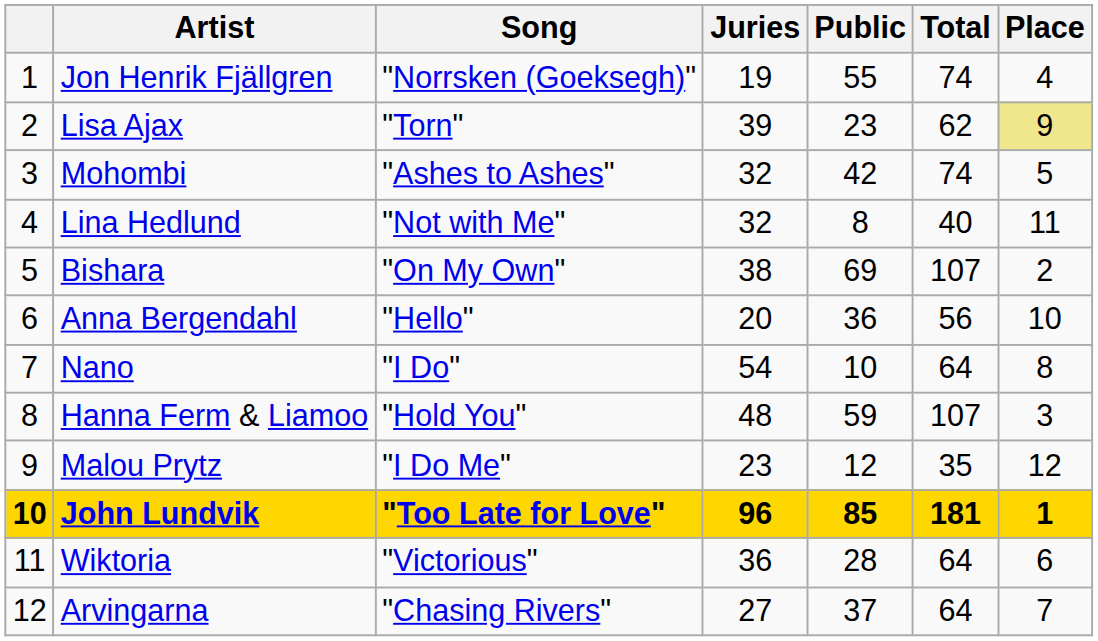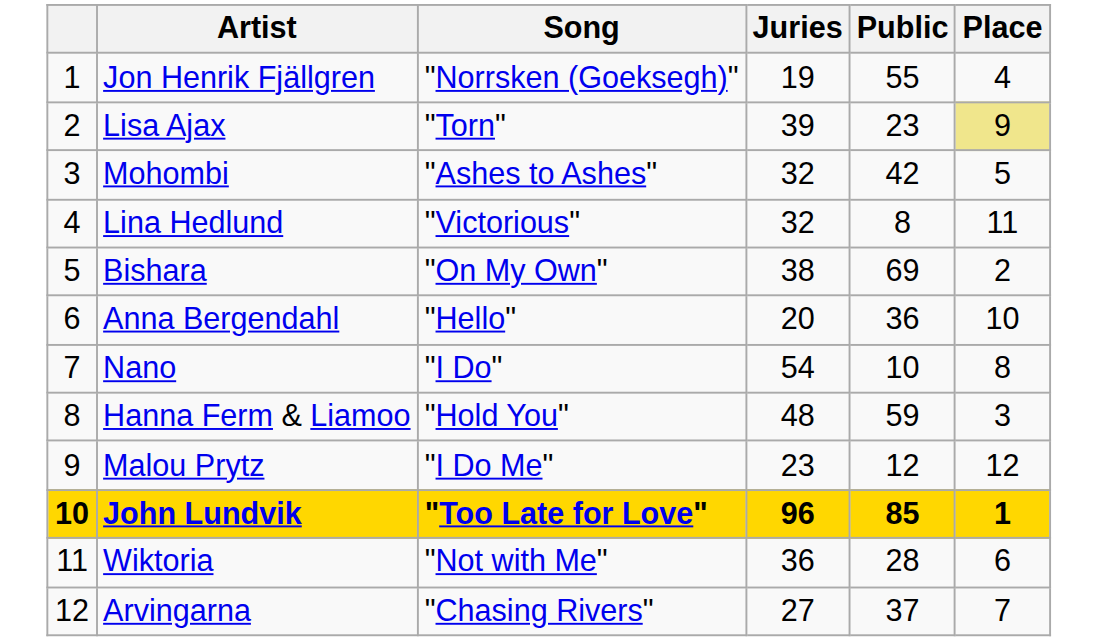- column: Total | 74 | 62 | 74 | 40 | 107 | 56 | 64 | 107 | 35 | 181 | 64 | 64
Lina Hedlund | Song: "Not with Me" -> "Victorious"
Wiktoria | Song: "Victorious" -> "Not with Me"
